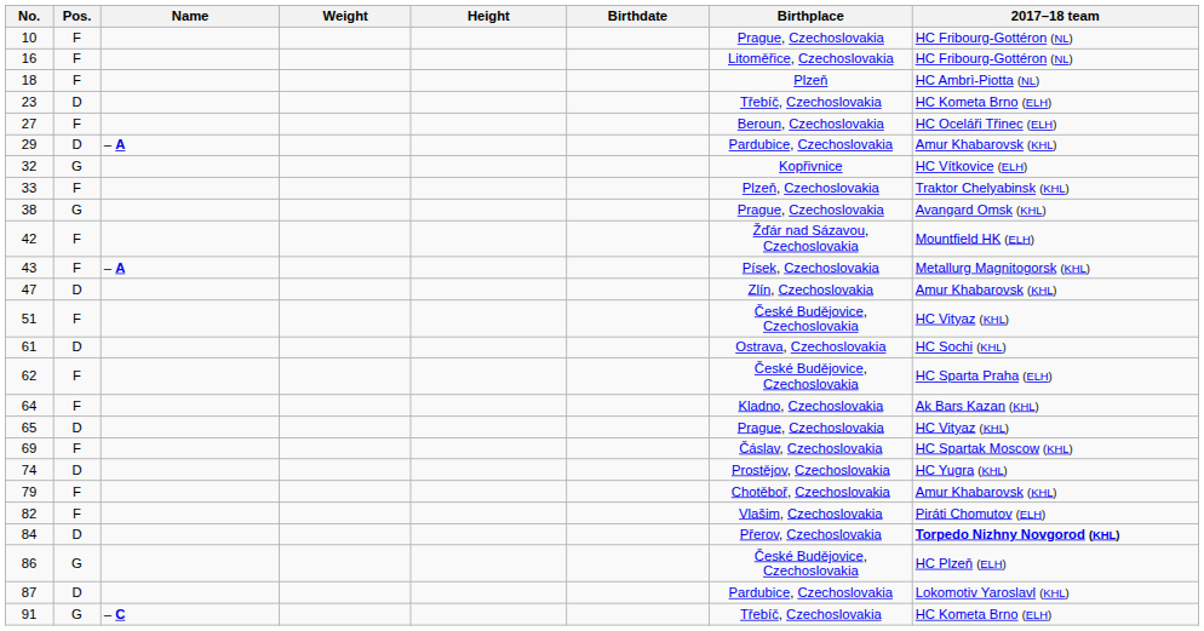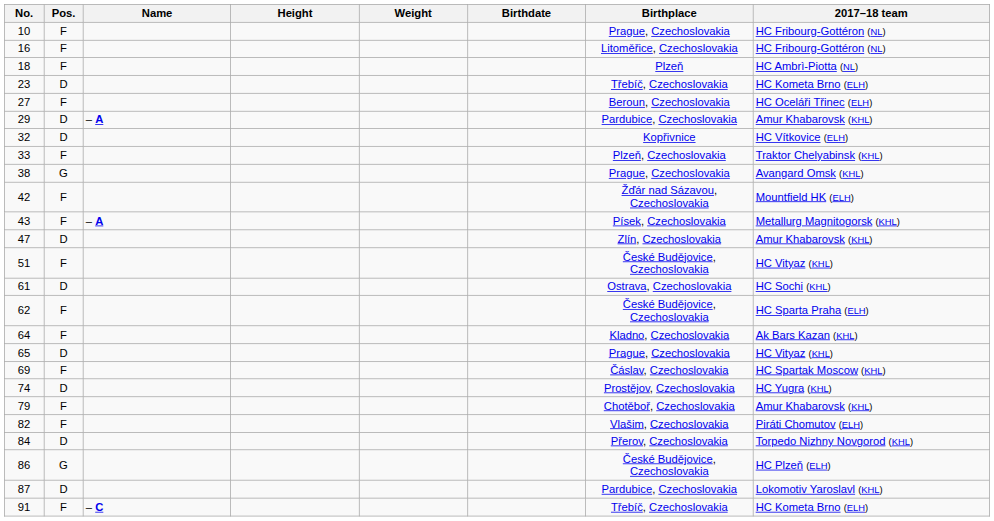columns swapped: Height <-> Weight
32 | Pos.: G -> D
84 | 2017–18 team: bold -> normal
91 | Pos.: G -> F
